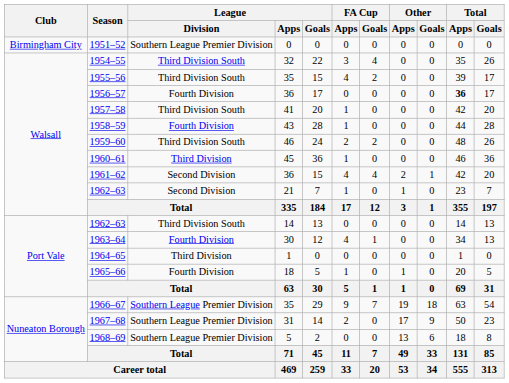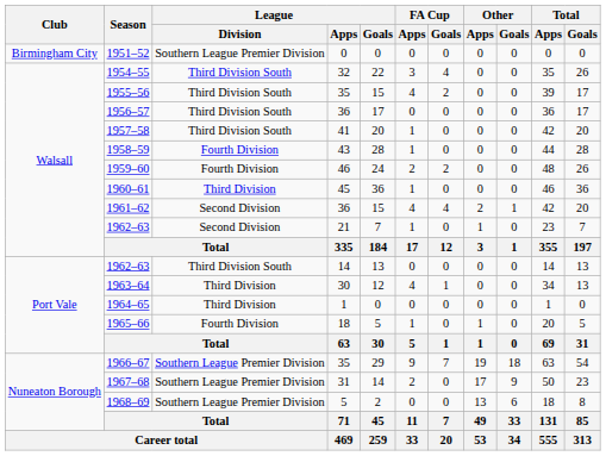1956–57 | League / Division: Fourth Division -> Third Division South
1956–57 | Total / Apps: bold -> normal
1959–60 | League / Division: Third Division South -> Fourth Division
1963–64 | League / Division: Fourth Division -> Third Division
